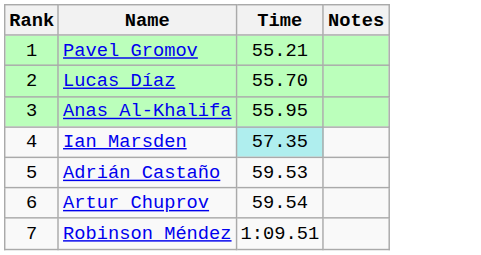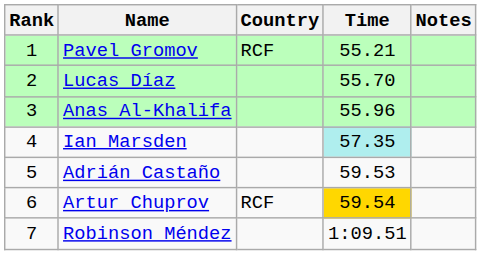+ column: Country | RCF | RCF
Anas Al-Khalifa | Time: 55.95 -> 55.96
Artur Chuprov | Time: no background -> gold background
